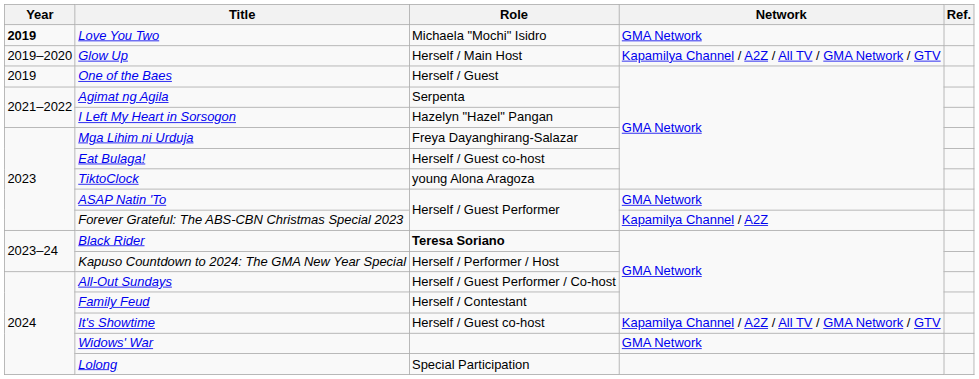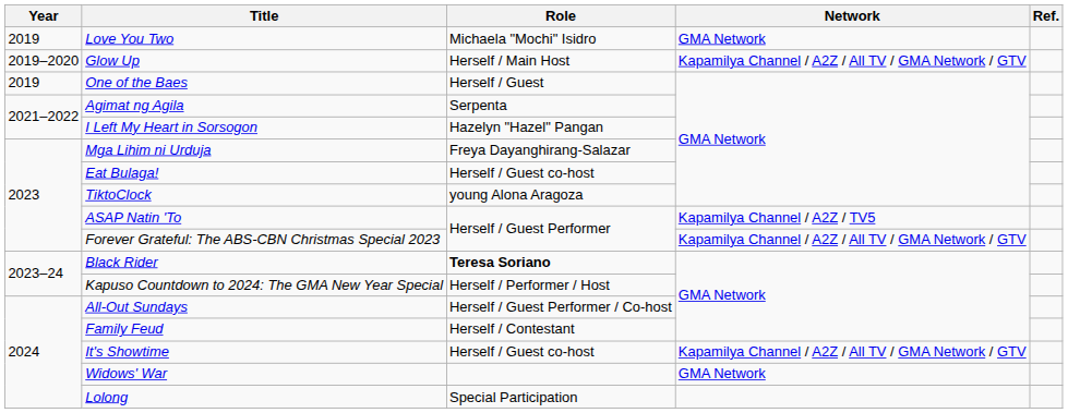Love You Two | Year: bold -> normal
ASAP Natin 'To | Network: GMA Network -> Kapamilya Channel / A2Z / TV5
Forever Grateful: The ABS-CBN Christmas Special 2023 | Network: Kapamilya Channel / A2Z -> Kapamilya Channel / A2Z / All TV / GMA Network / GTV
